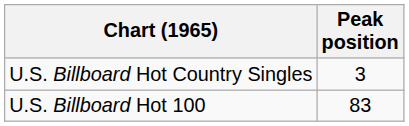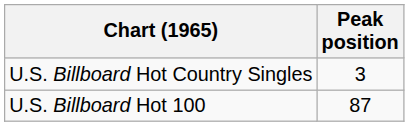U.S. Billboard Hot 100 | Peak position: 83 -> 87
